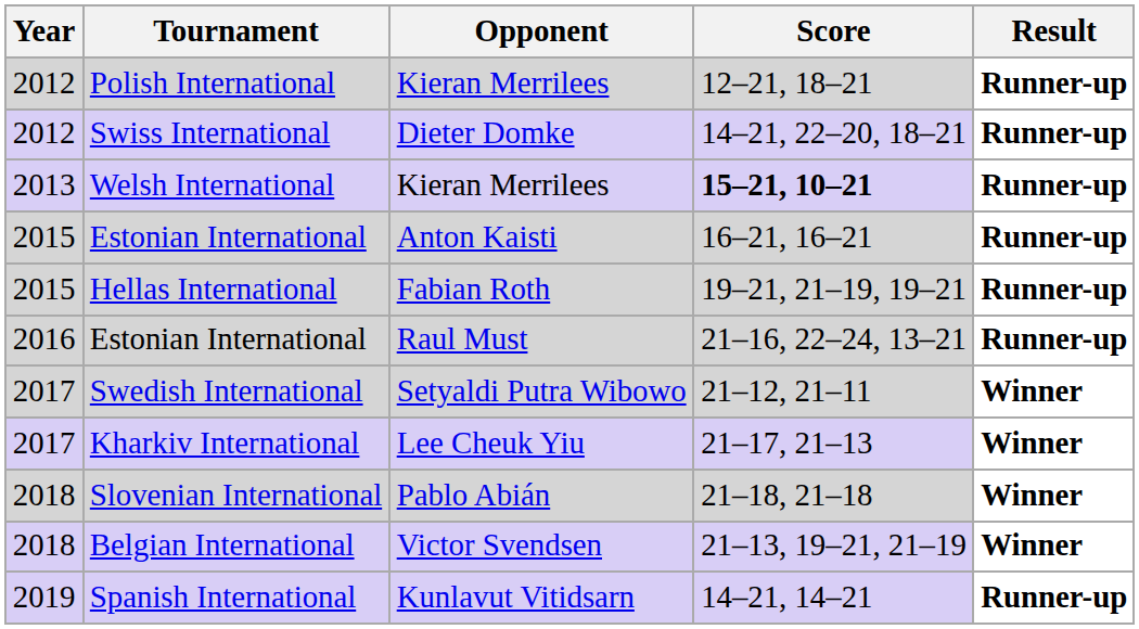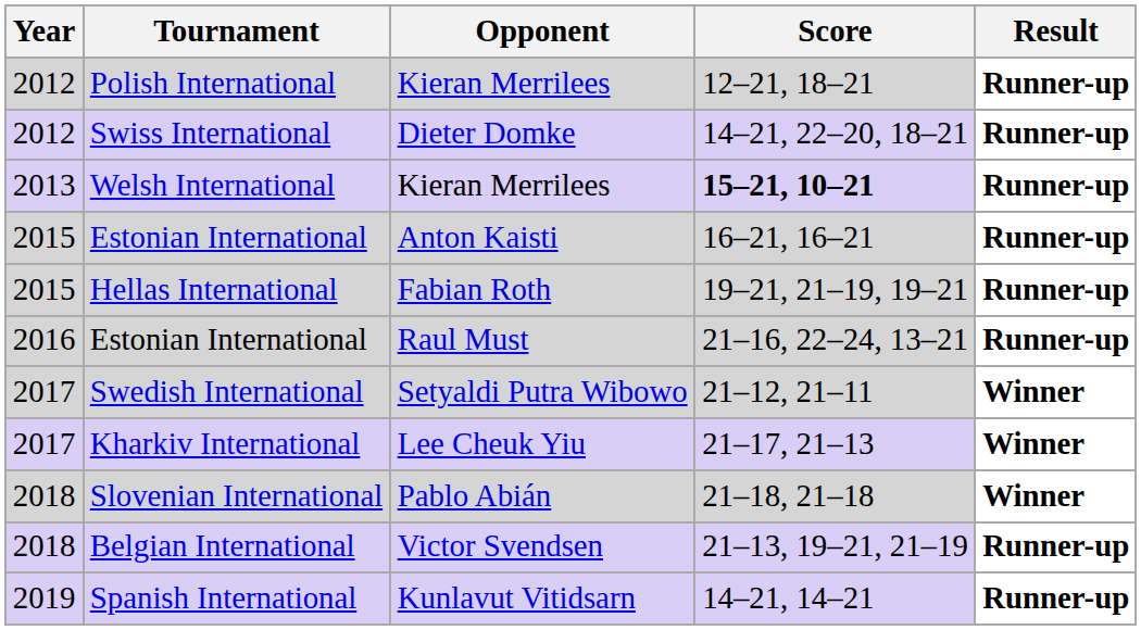Belgian International | Result: Winner -> Runner-up
